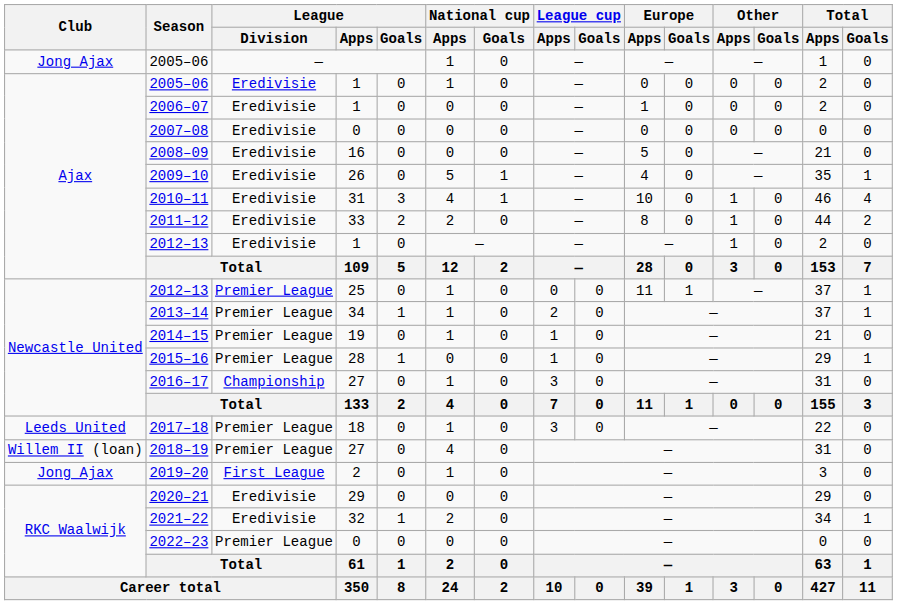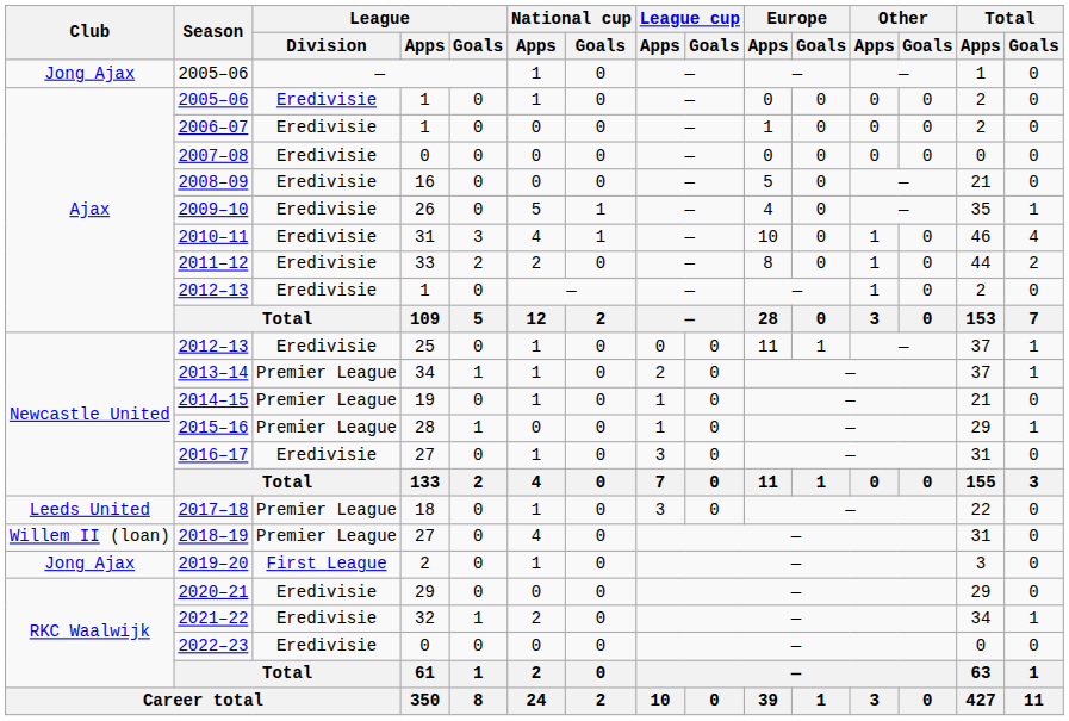2012–13 / 25 | League / Division: Premier League -> Eredivisie
2016–17 | League / Division: Championship -> Eredivisie
2022–23 | League / Division: Premier League -> Eredivisie
